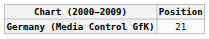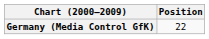Germany (Media Control GfK) | Position: 21 -> 22
